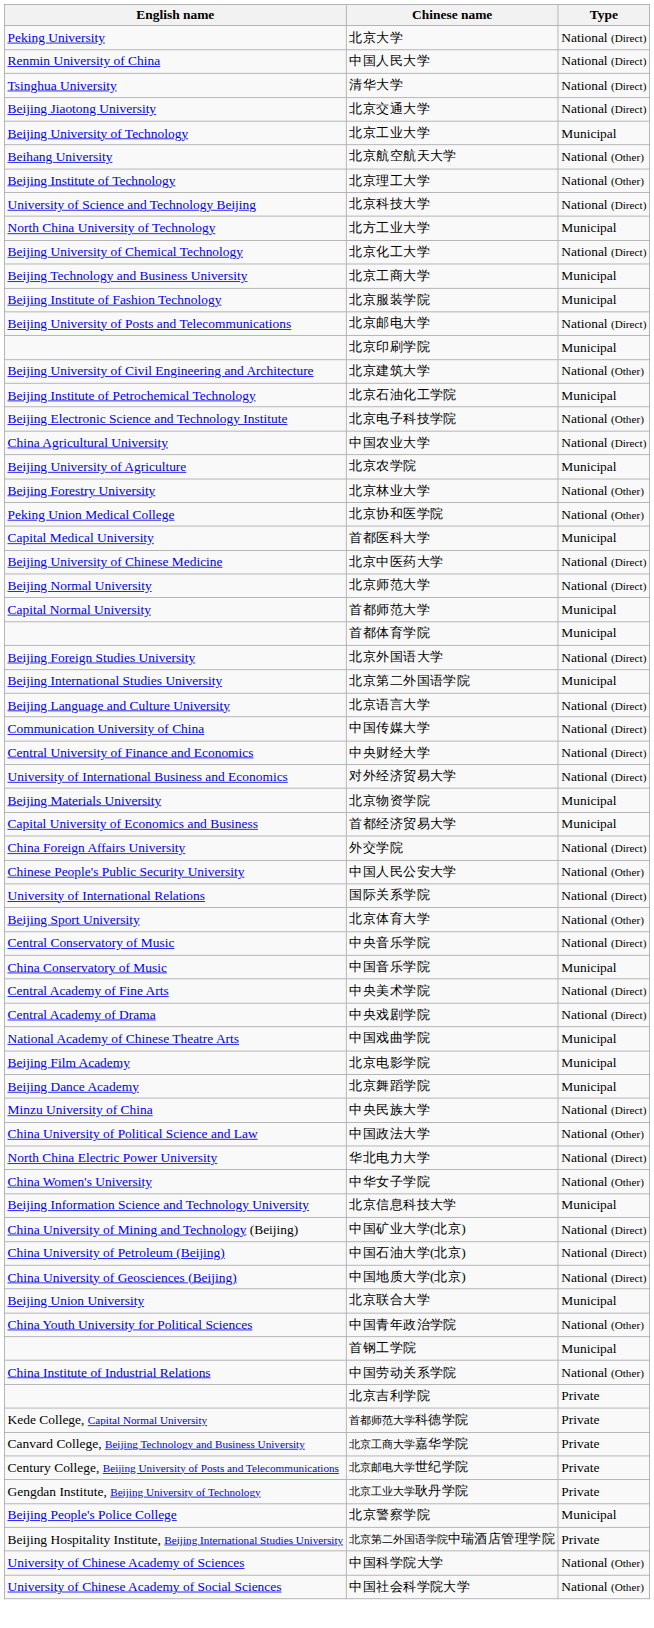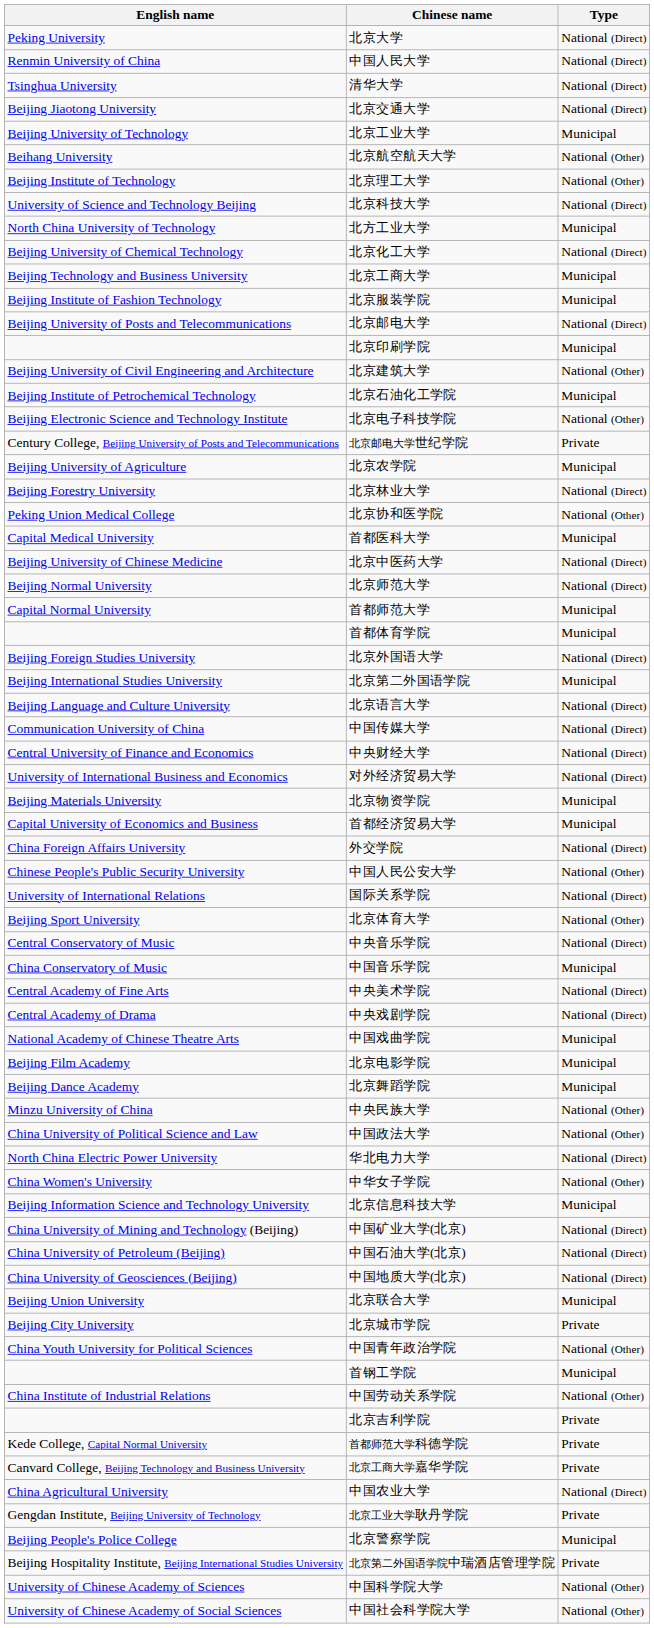rows swapped: 中国农业大学 <-> 北京邮电大学世纪学院
北京林业大学 | Type: National (Other) -> National (Direct)
中央民族大学 | Type: National (Direct) -> National (Other)
+ row: Beijing City University | 北京城市学院 | Private
